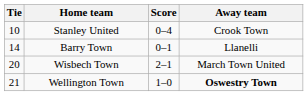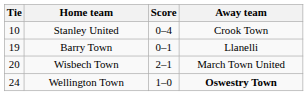Barry Town | Tie: 14 -> 19
Wellington Town | Tie: 21 -> 24
